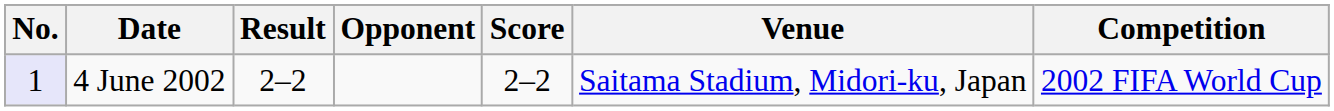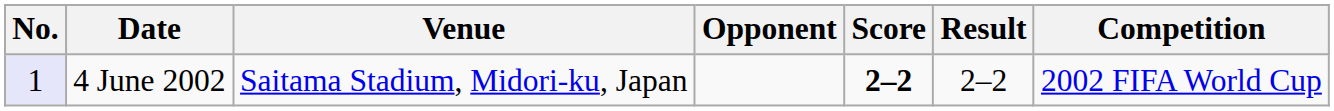columns swapped: Venue <-> Result
4 June 2002 | Score: normal -> bold
